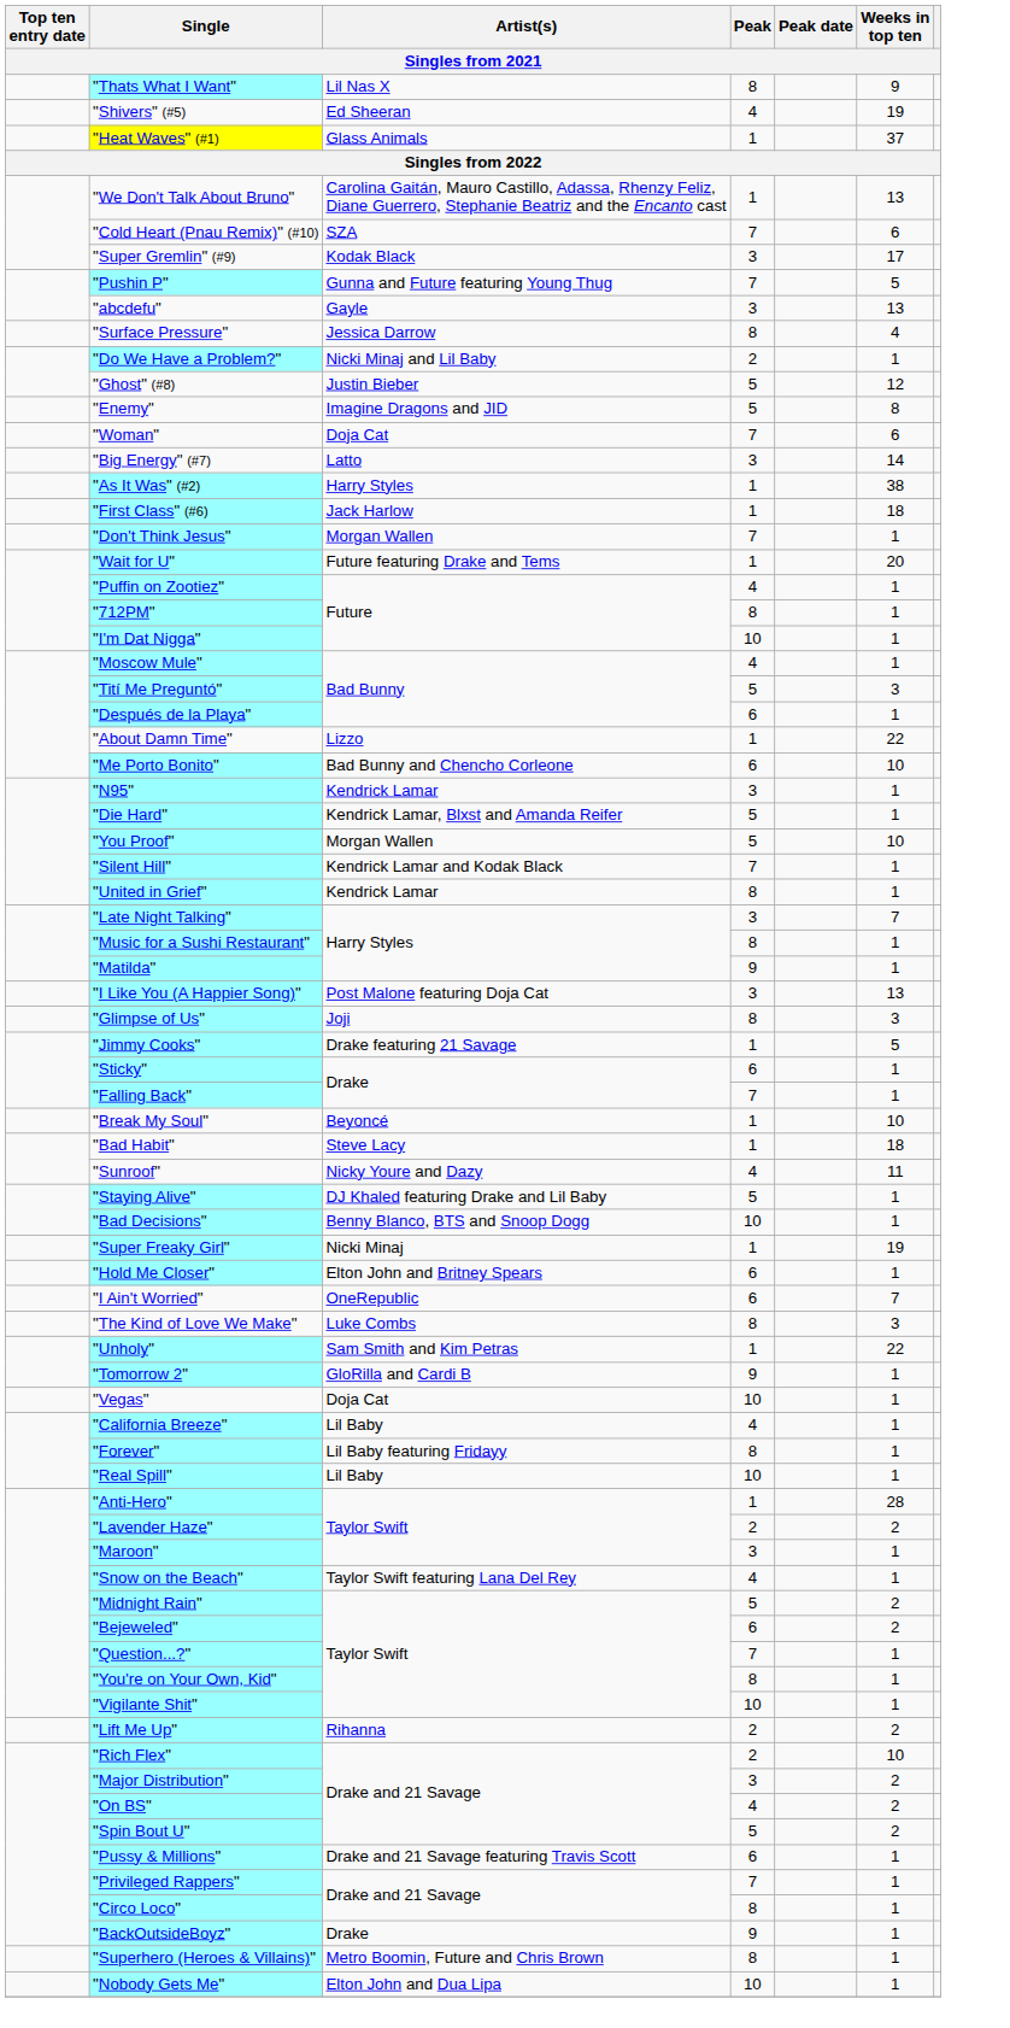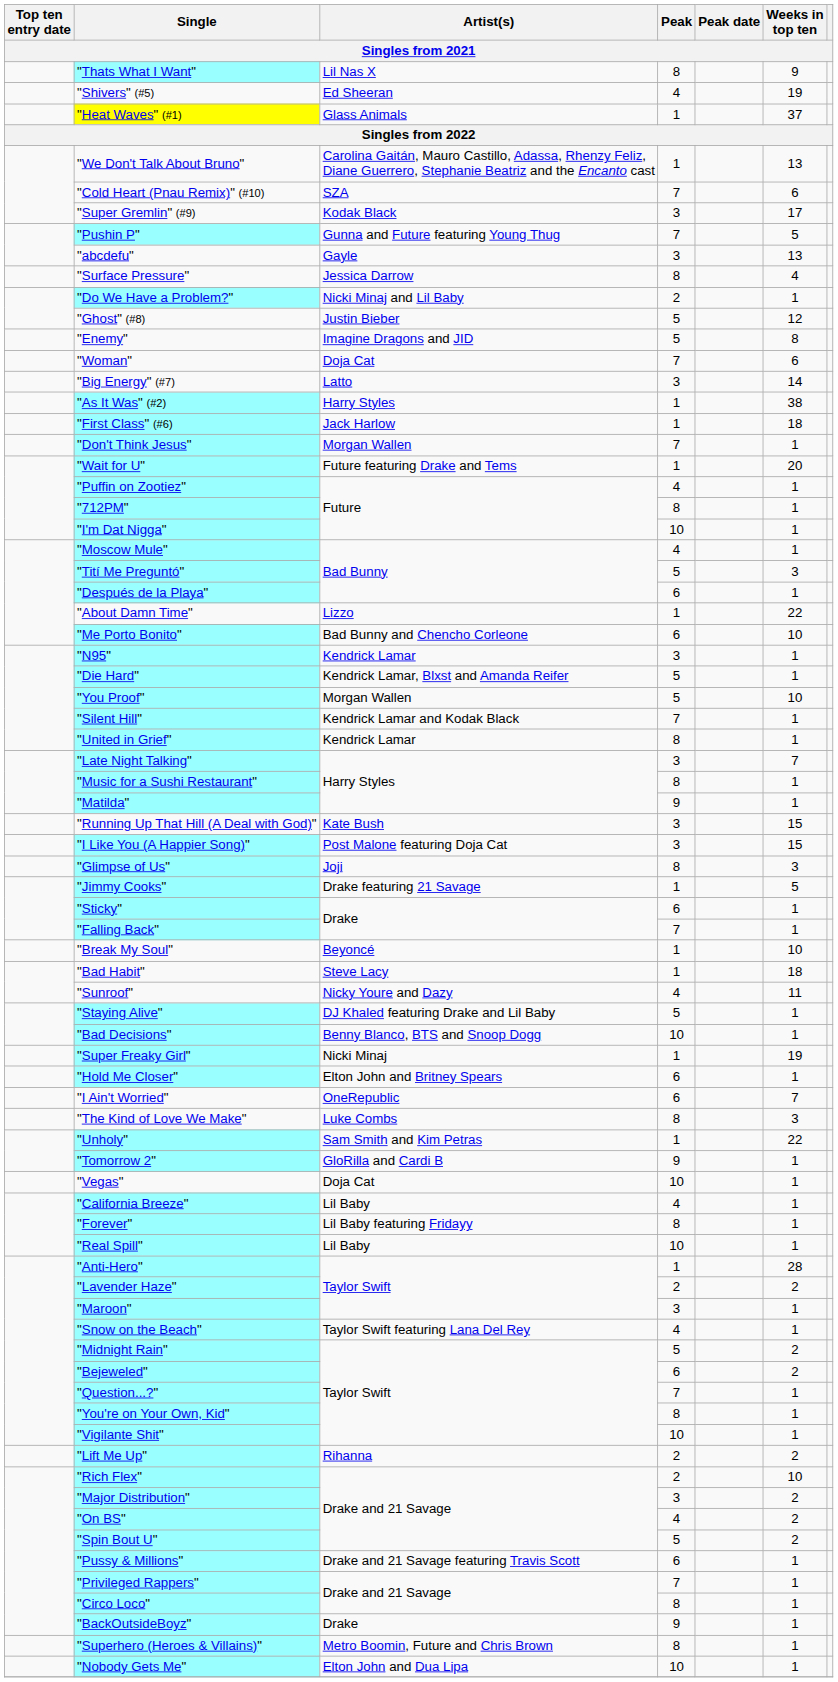+ row: "Running Up That Hill (A Deal with God)" | Kate Bush | 3 | 15
"I Like You (A Happier Song)" | Weeks in top ten: 13 -> 15
